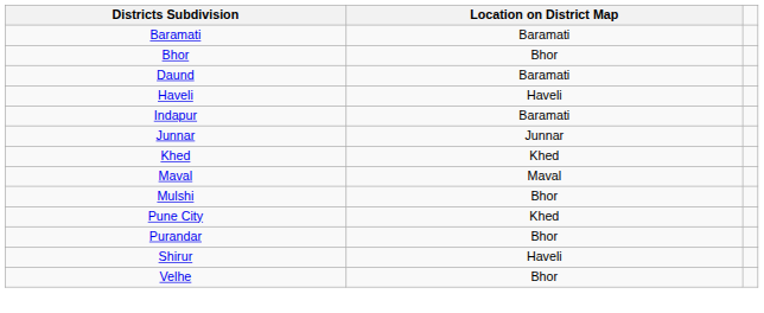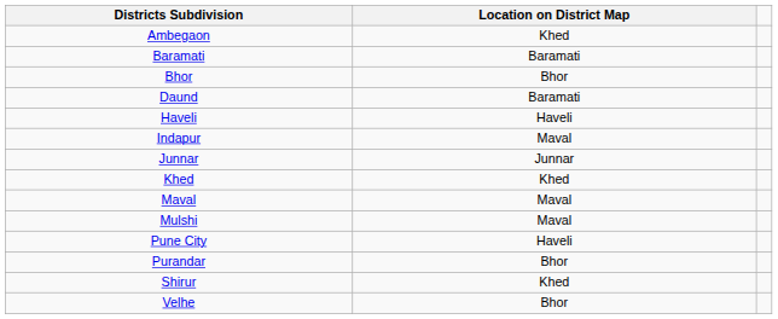+ row: Ambegaon | Khed
Indapur | Location on District Map: Baramati -> Maval
Mulshi | Location on District Map: Bhor -> Maval
Pune City | Location on District Map: Khed -> Haveli
Shirur | Location on District Map: Haveli -> Khed
